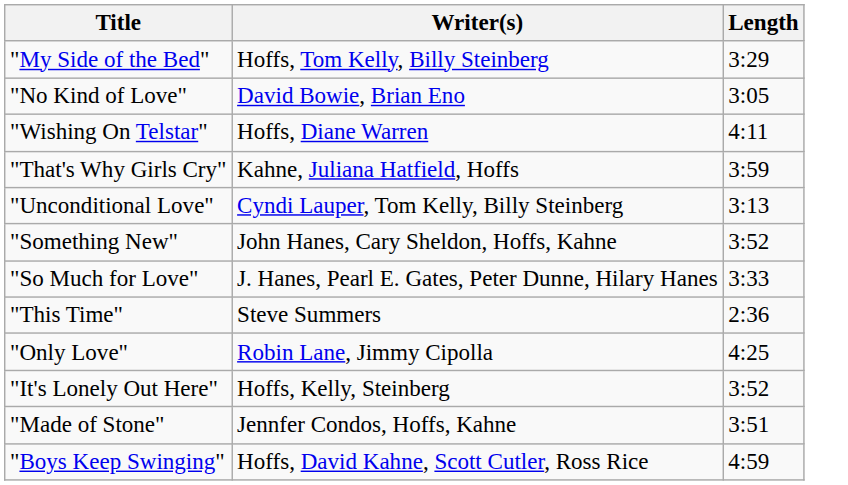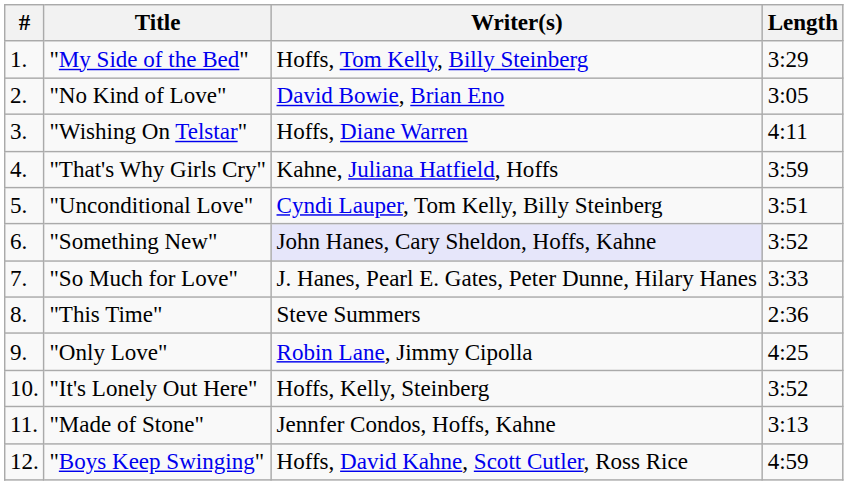+ column: # | 1. | 2. | 3. | 4. | 5. | 6. | 7. | 8. | 9. | 10. | 11. | 12.
"Unconditional Love" | Length: 3:13 -> 3:51
"Something New" | Writer(s): no background -> lavender background
"Made of Stone" | Length: 3:51 -> 3:13
